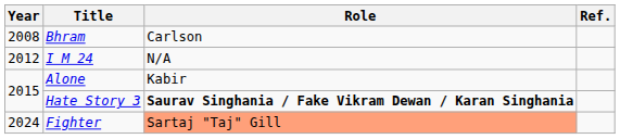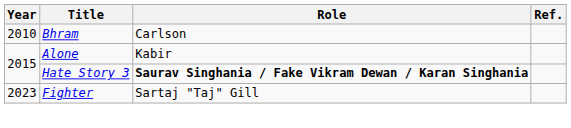Bhram | Year: 2008 -> 2010
- row: 2012 | I M 24 | N/A
Fighter | Year: 2024 -> 2023
Fighter | Role: lightsalmon background -> no background
